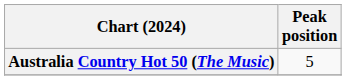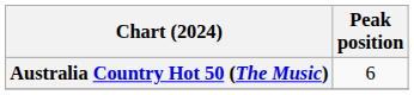Australia Country Hot 50 (The Music) | Peak position: 5 -> 6
